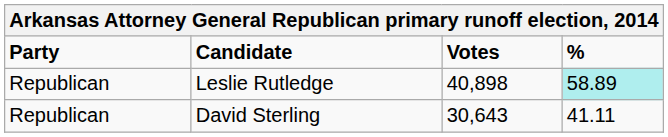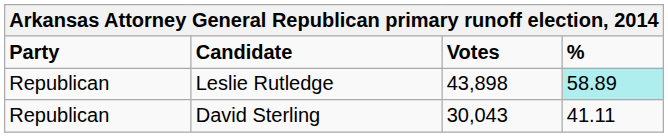Leslie Rutledge | Votes: 40,898 -> 43,898
David Sterling | Votes: 30,643 -> 30,043
